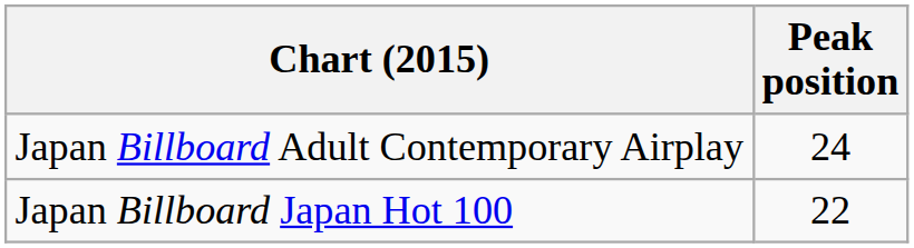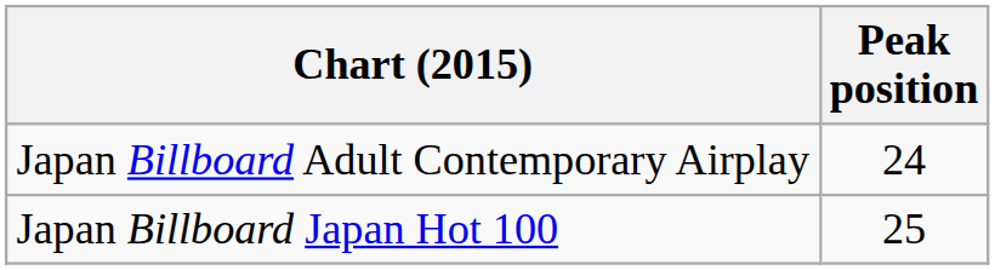Japan Billboard Japan Hot 100 | Peak position: 22 -> 25
